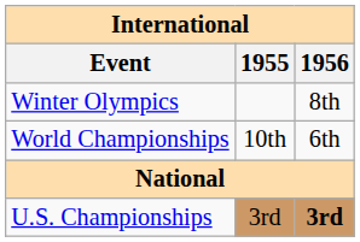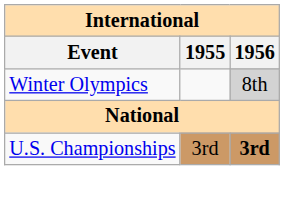Winter Olympics | 1956: no background -> lightgrey background
- row: World Championships | 10th | 6th
